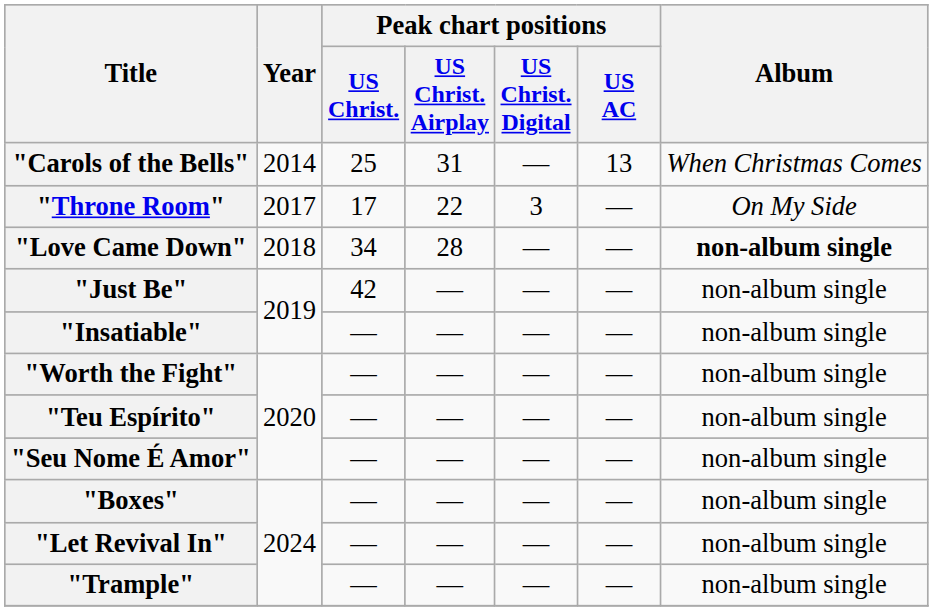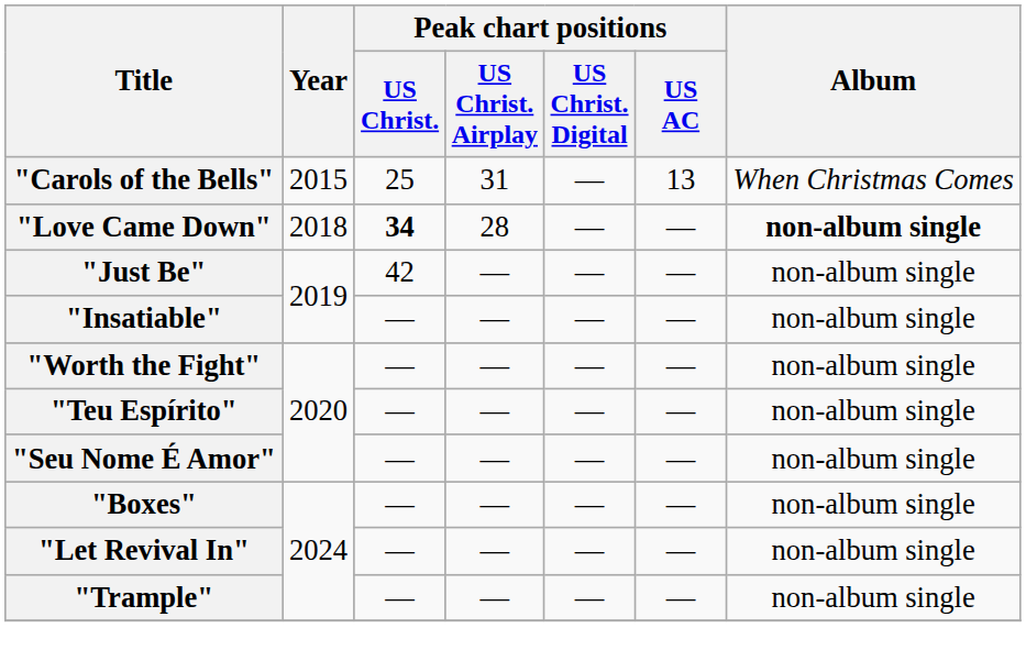"Carols of the Bells" | Year: 2014 -> 2015
- row: "Throne Room" | 2017 | 17 | 22 | 3 | — | On My Side
"Love Came Down" | Peak chart positions / US Christ.: normal -> bold
